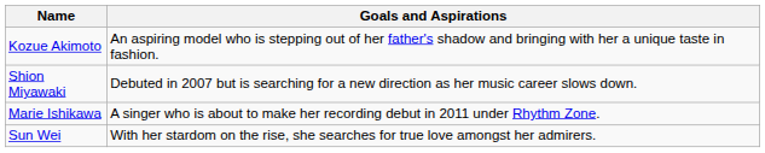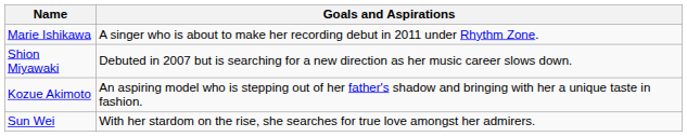rows swapped: Marie Ishikawa <-> Kozue Akimoto
